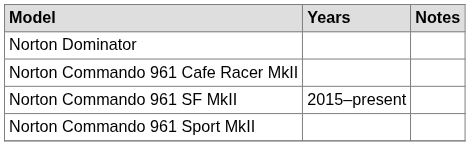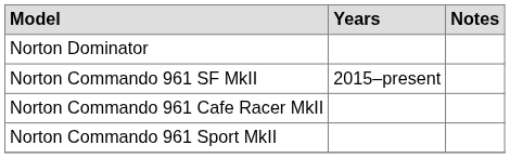rows swapped: Norton Commando 961 SF MkII <-> Norton Commando 961 Cafe Racer MkII
